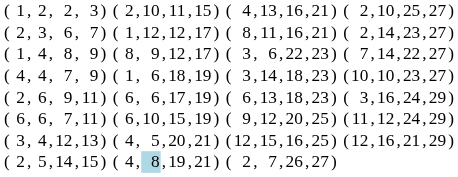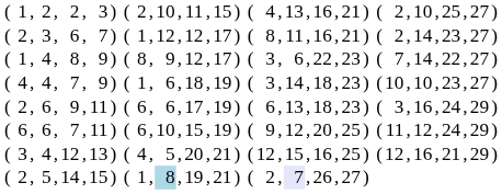2 / 5 | column 11: 4 -> 1
2 / 5 | column 22: no background -> lavender background
